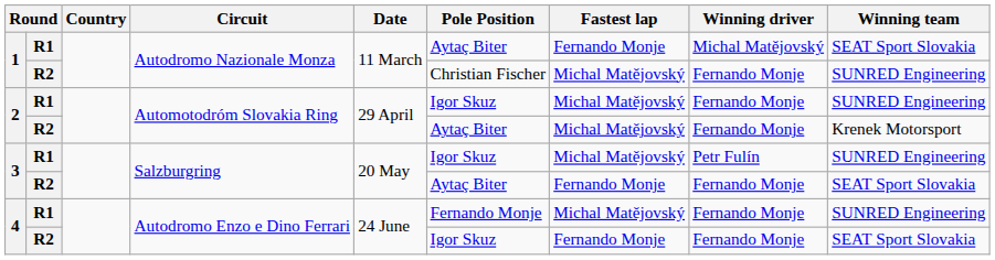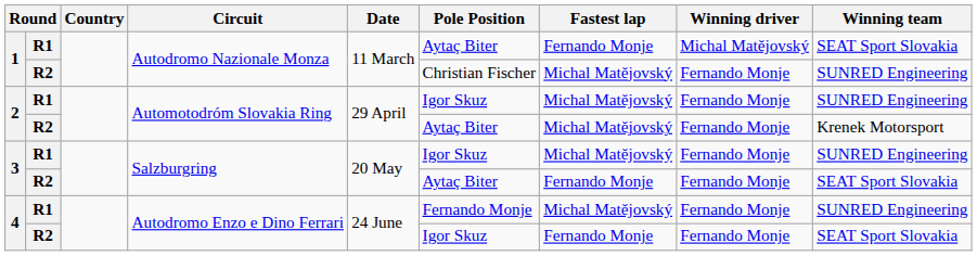3 / R1 | Winning driver: Petr Fulín -> Fernando Monje
